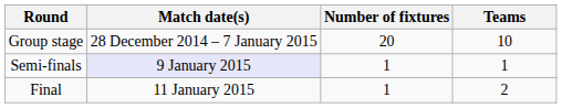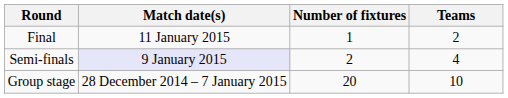rows swapped: Group stage <-> Final
Semi-finals | Number of fixtures: 1 -> 2
Semi-finals | Teams: 1 -> 4
